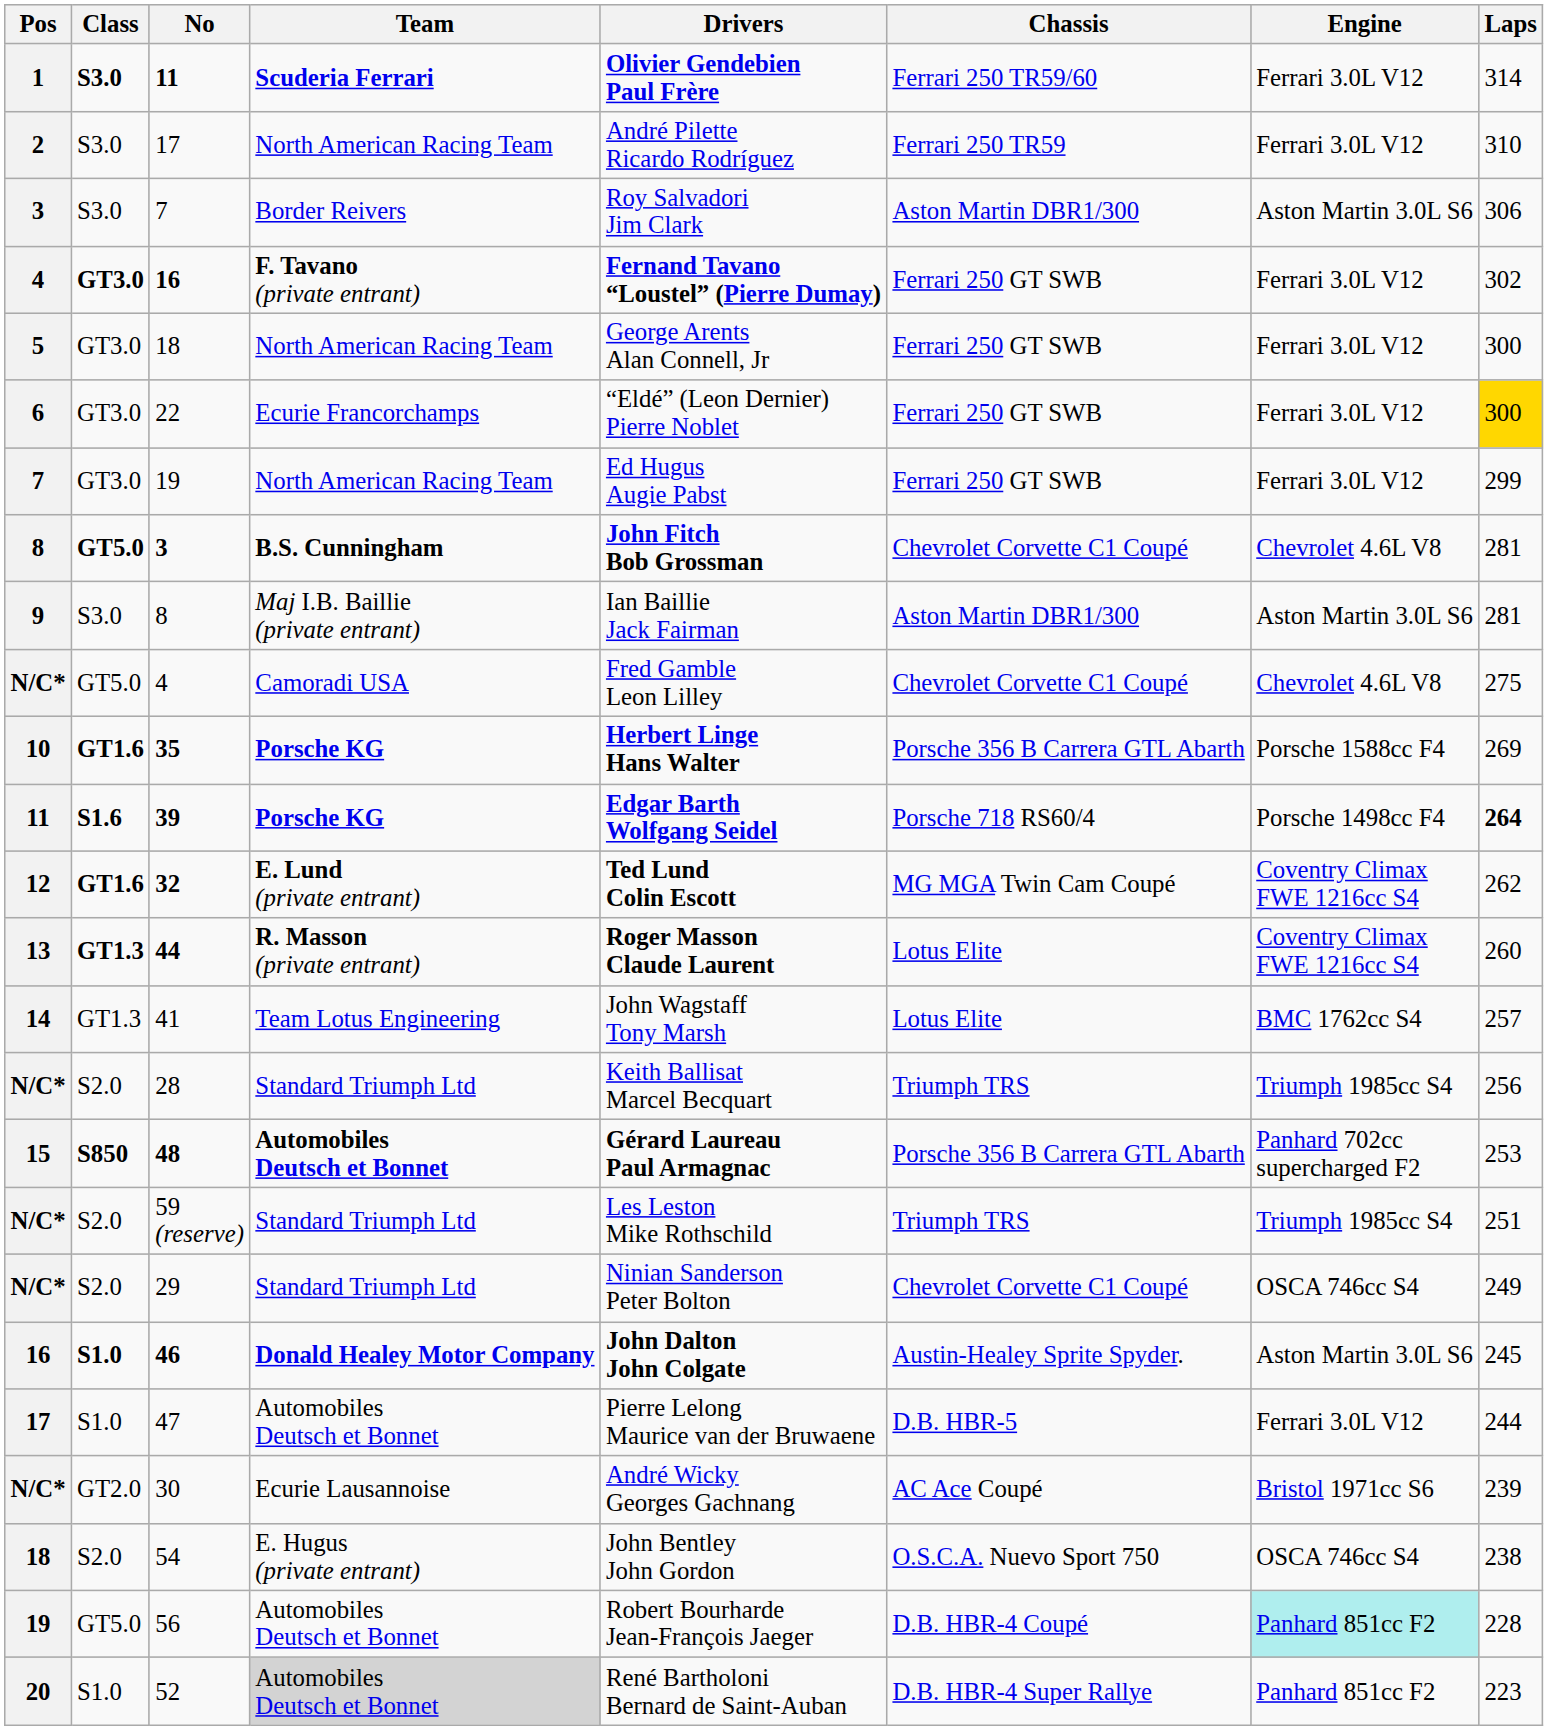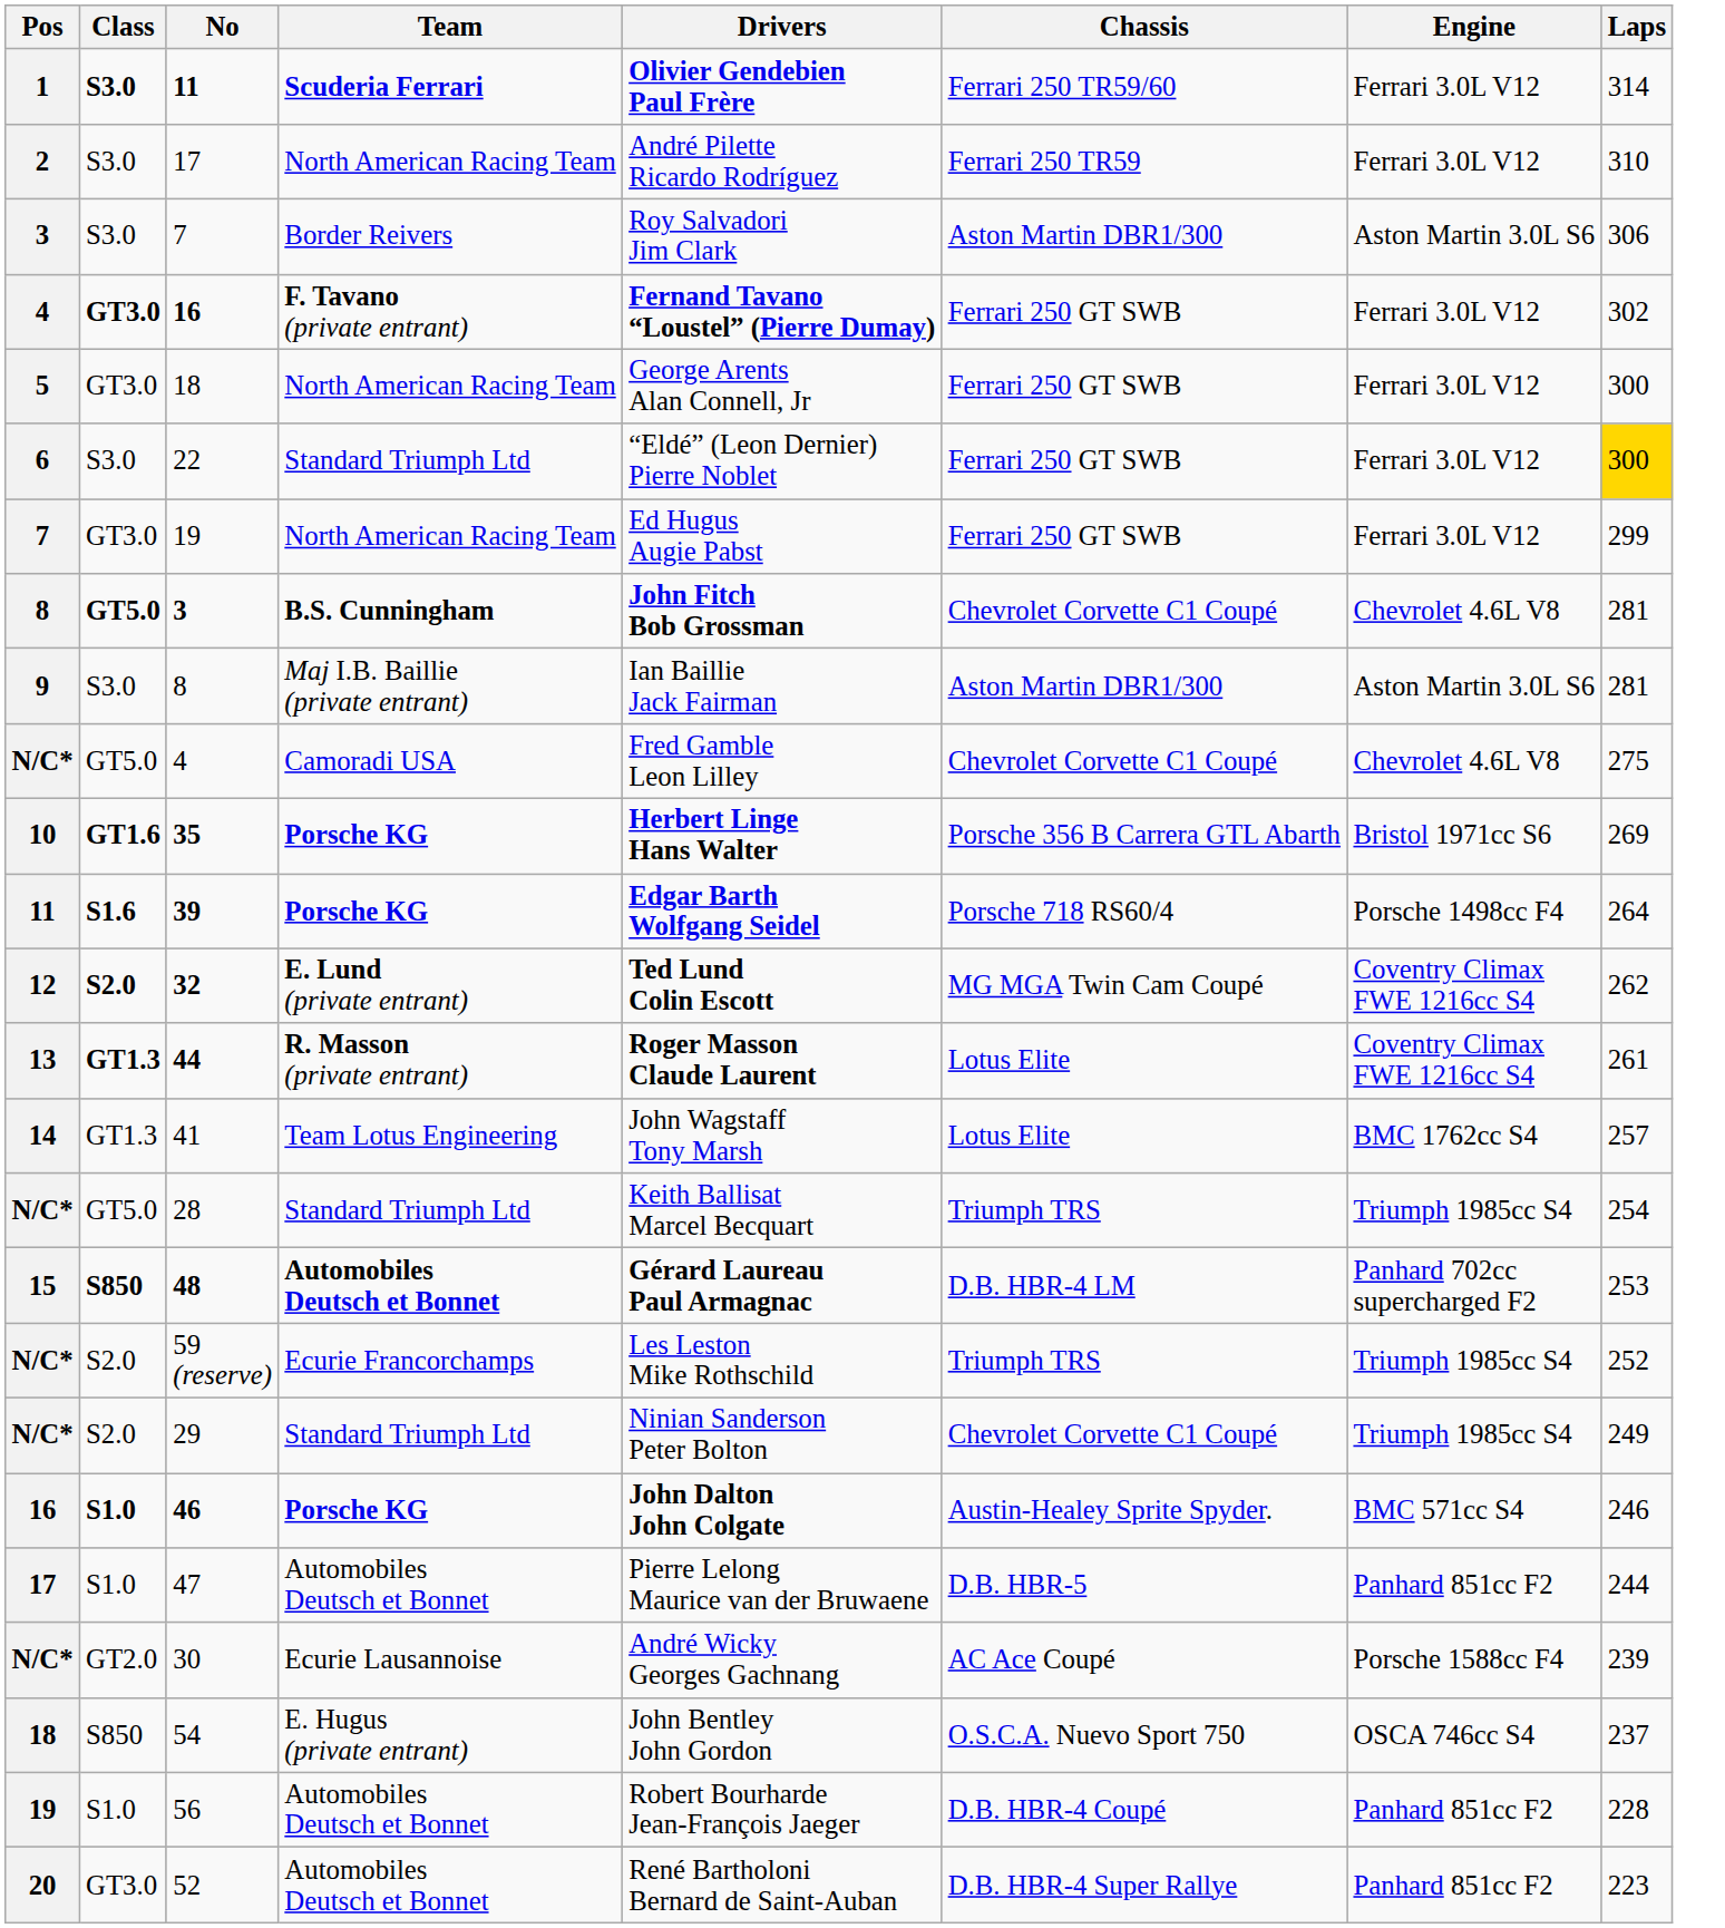22 | Class: GT3.0 -> S3.0
22 | Team: Ecurie Francorchamps -> Standard Triumph Ltd
35 | Engine: Porsche 1588cc F4 -> Bristol 1971cc S6
39 | Laps: bold -> normal
32 | Class: GT1.6 -> S2.0
44 | Laps: 260 -> 261
28 | Class: S2.0 -> GT5.0
28 | Laps: 256 -> 254
48 | Chassis: Porsche 356 B Carrera GTL Abarth -> D.B. HBR-4 LM
59 (reserve) | Team: Standard Triumph Ltd -> Ecurie Francorchamps
59 (reserve) | Laps: 251 -> 252
29 | Engine: OSCA 746cc S4 -> Triumph 1985cc S4
46 | Team: Donald Healey Motor Company -> Porsche KG
46 | Engine: Aston Martin 3.0L S6 -> BMC 571cc S4
46 | Laps: 245 -> 246
47 | Engine: Ferrari 3.0L V12 -> Panhard 851cc F2
30 | Engine: Bristol 1971cc S6 -> Porsche 1588cc F4
54 | Class: S2.0 -> S850
54 | Laps: 238 -> 237
56 | Class: GT5.0 -> S1.0
56 | Engine: paleturquoise background -> no background
52 | Class: S1.0 -> GT3.0
52 | Team: lightgrey background -> no background
